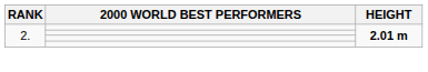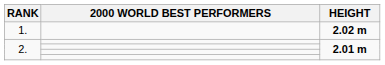+ row: 1. | 2.02 m
